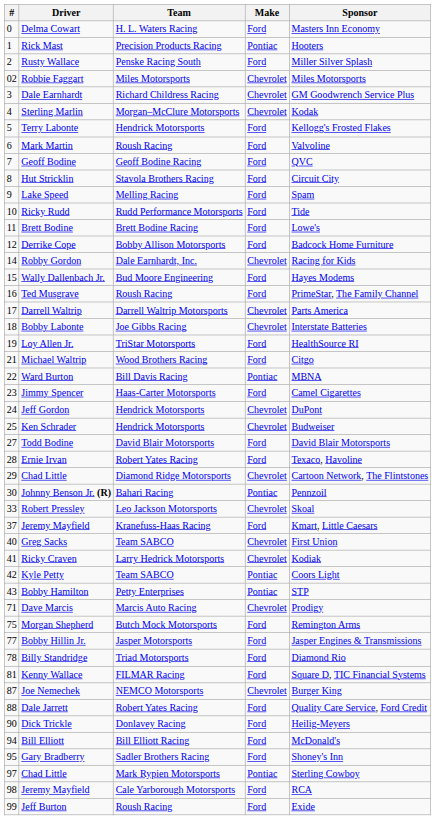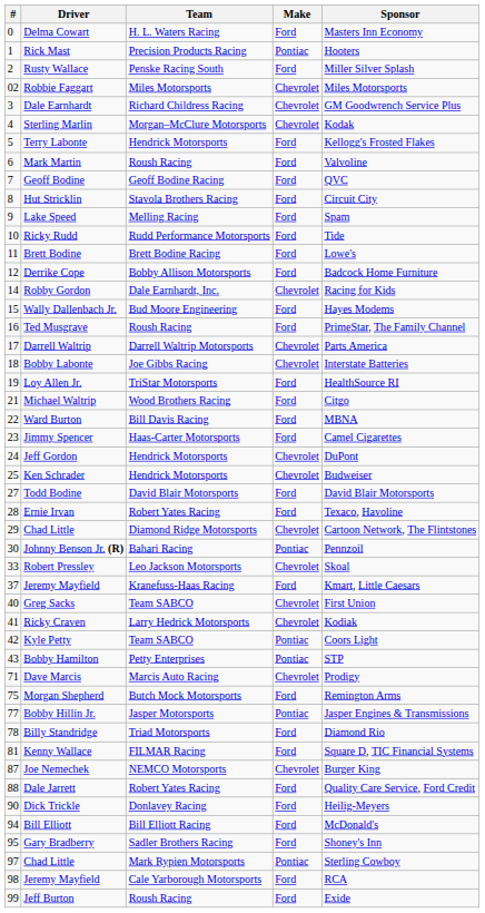Ward Burton | Make: Pontiac -> Ford
Bobby Hillin Jr. | Make: Ford -> Pontiac
